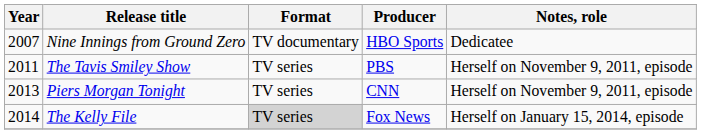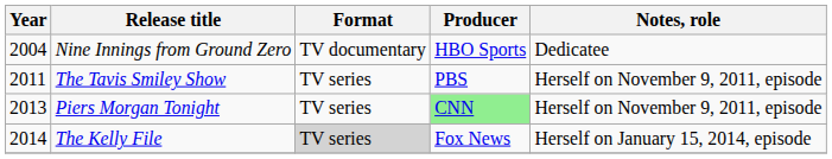Nine Innings from Ground Zero | Year: 2007 -> 2004
Piers Morgan Tonight | Producer: no background -> lightgreen background
